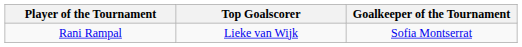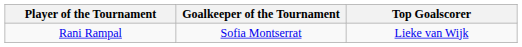columns swapped: Top Goalscorer <-> Goalkeeper of the Tournament
